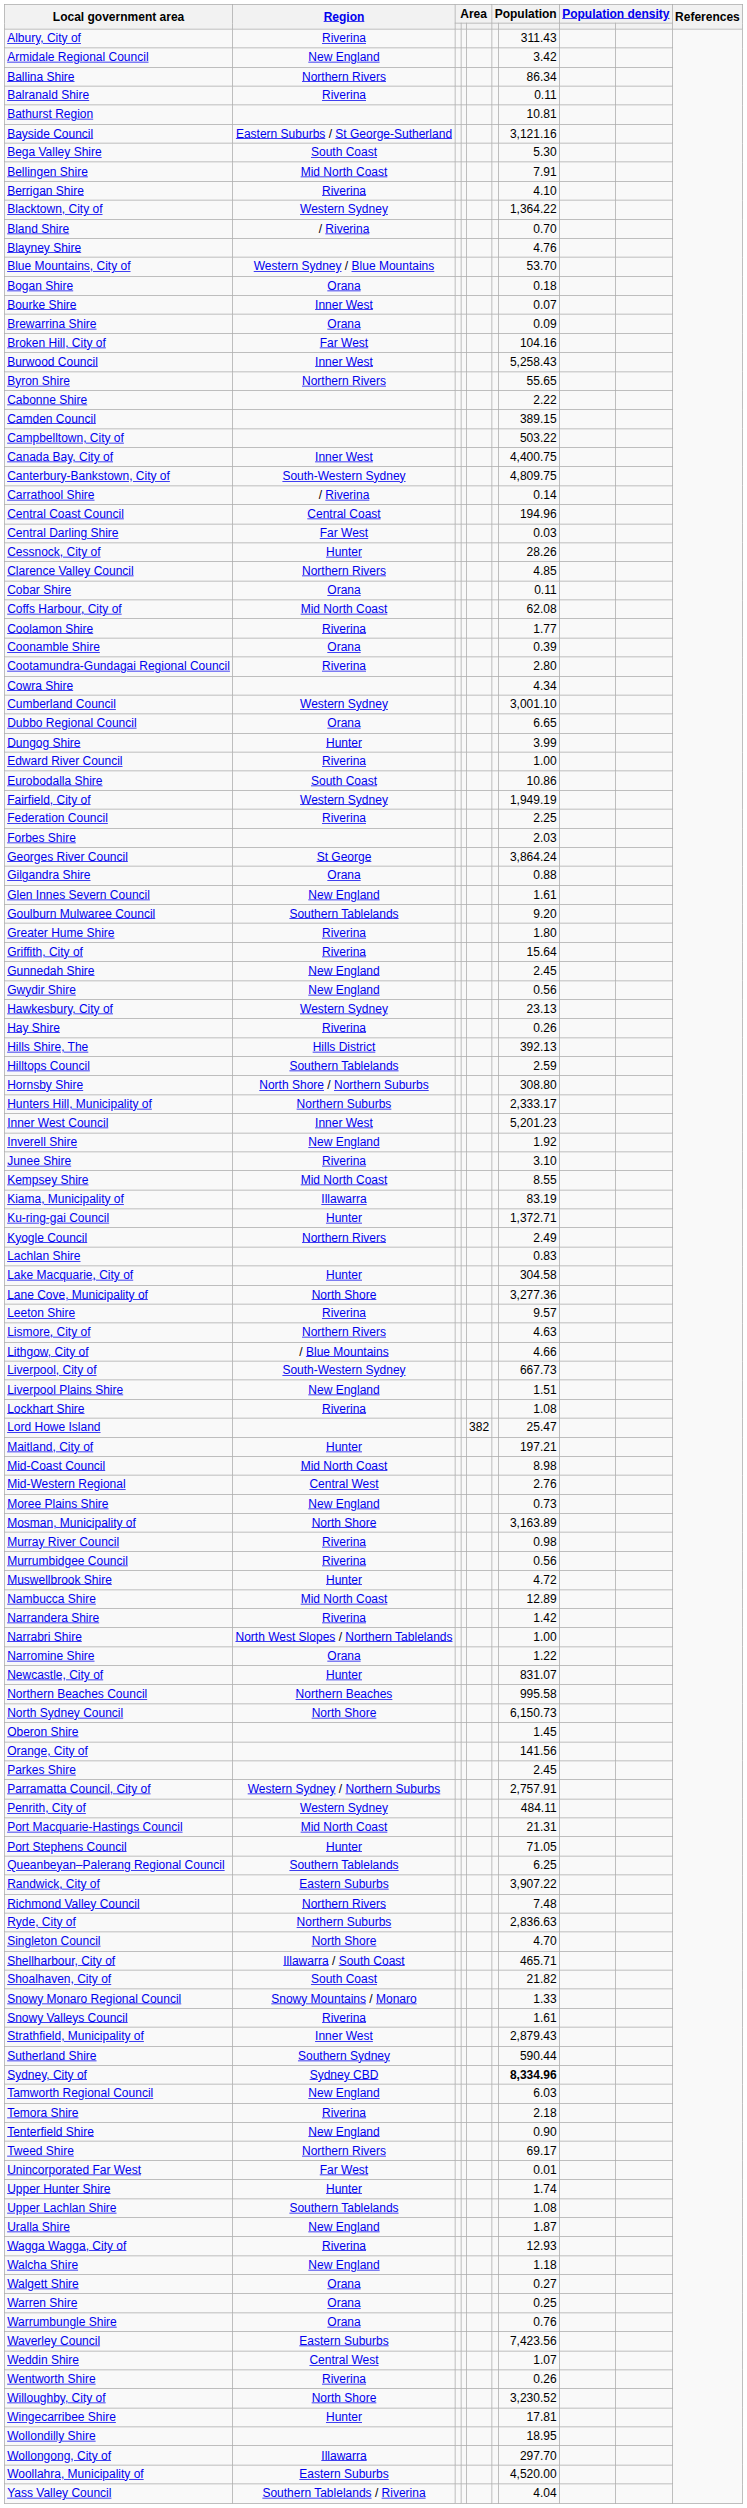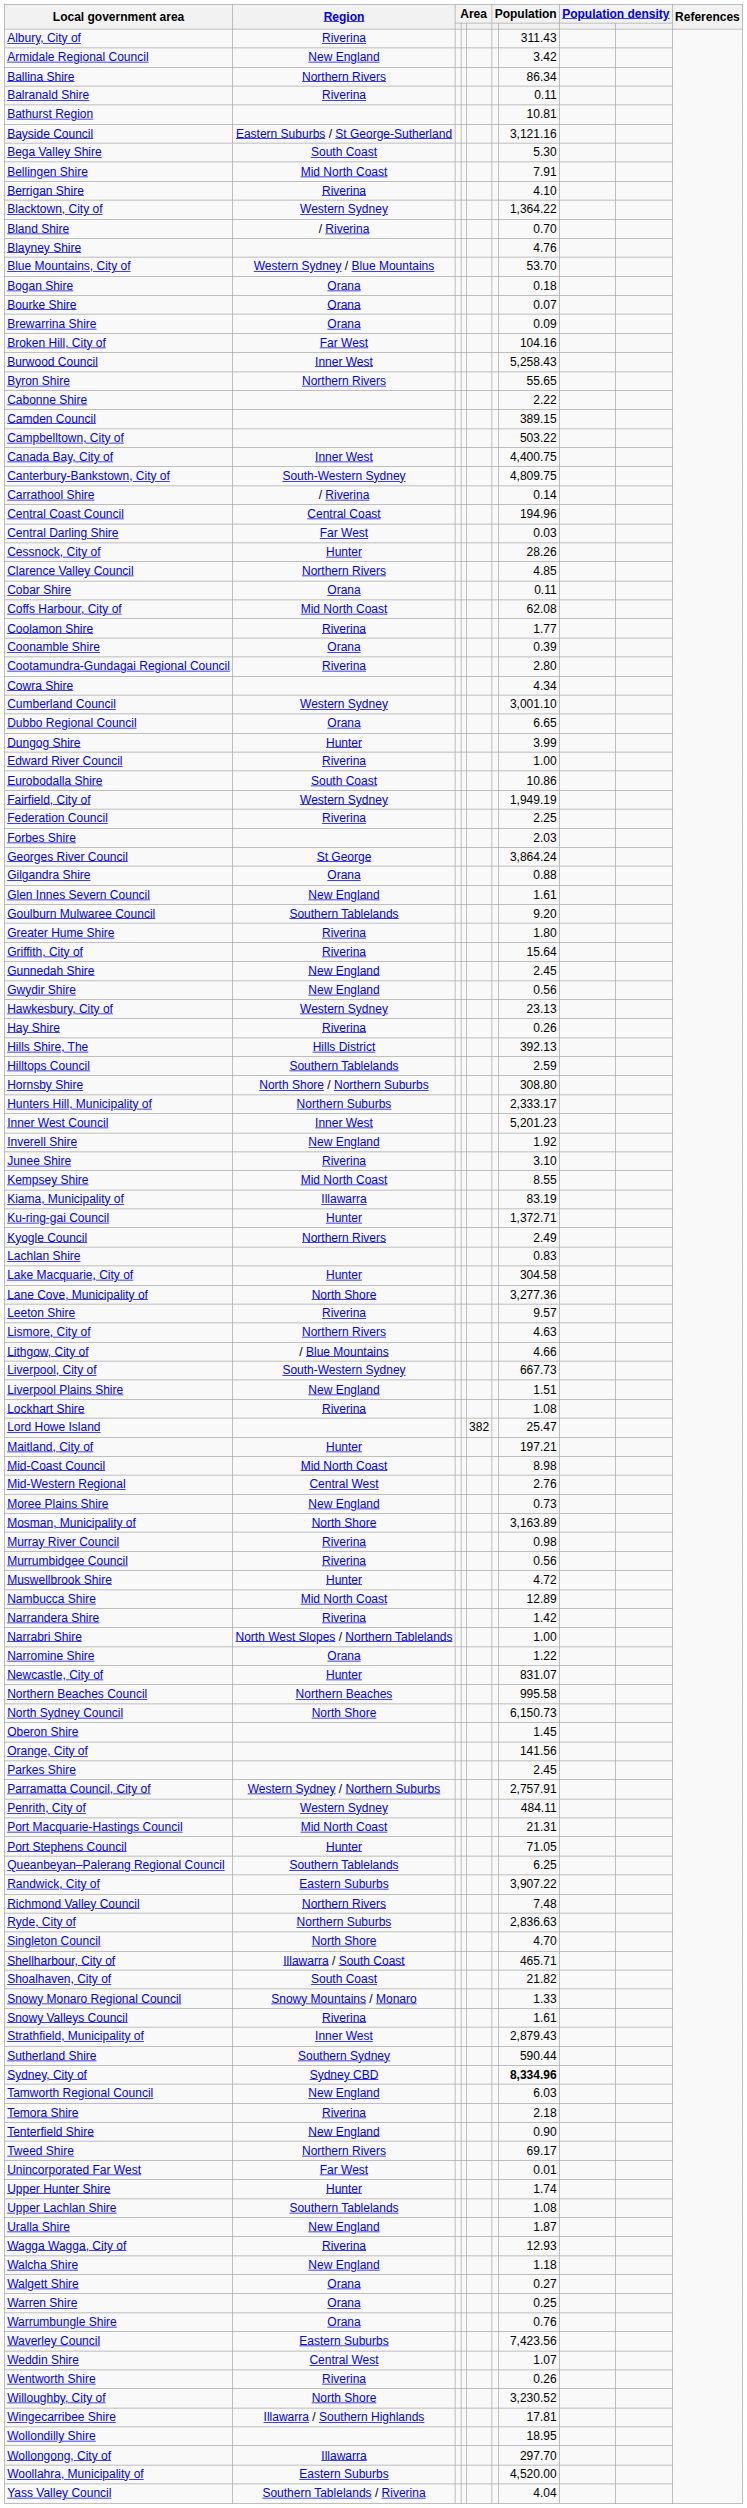Bourke Shire | Region: Inner West -> Orana
Wingecarribee Shire | Region: Hunter -> Illawarra / Southern Highlands
